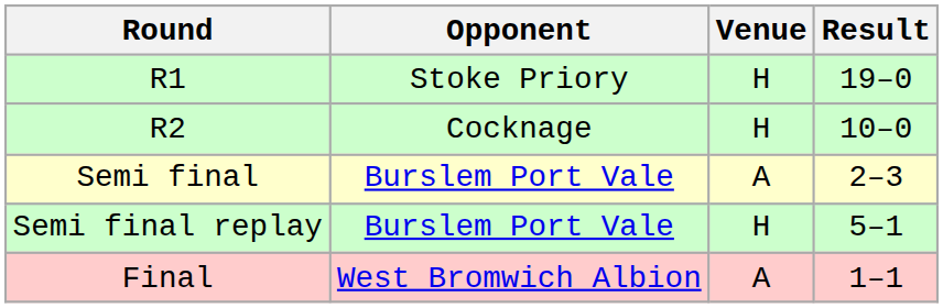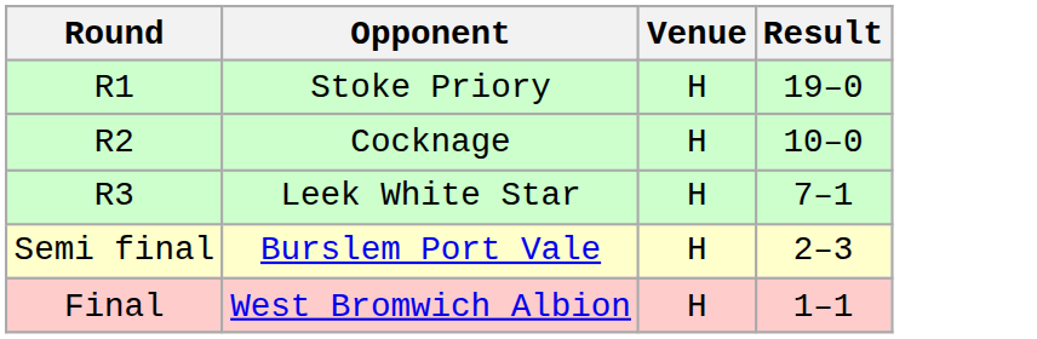+ row: R3 | Leek White Star | H | 7–1
Semi final | Venue: A -> H
- row: Semi final replay | Burslem Port Vale | H | 5–1
Final | Venue: A -> H
